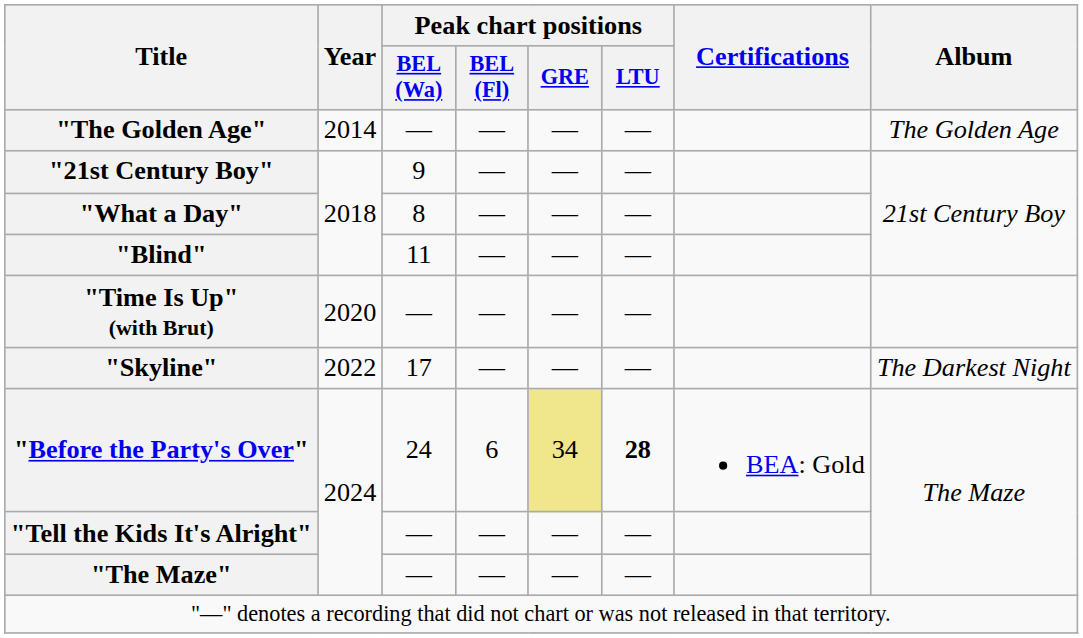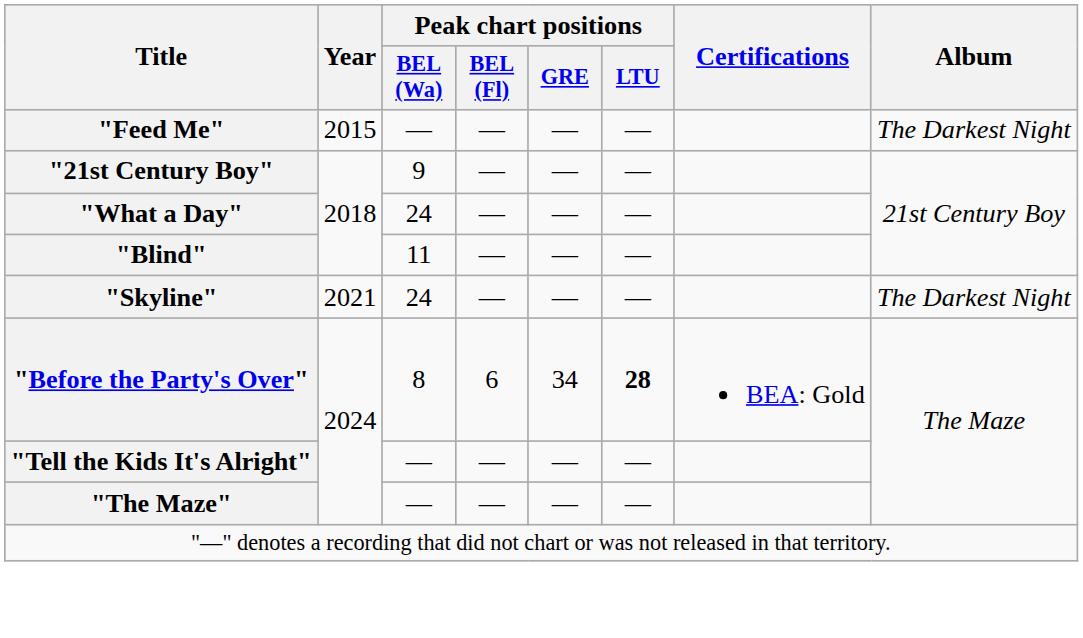- row: "The Golden Age" | 2014 | — | — | — | — | The Golden Age
+ row: "Feed Me" | 2015 | — | — | — | — | The Darkest Night
"What a Day" | Peak chart positions / BEL (Wa): 8 -> 24
- row: "Time Is Up" (with Brut) | 2020 | — | — | — | —
"Skyline" | Year: 2022 -> 2021
"Skyline" | Peak chart positions / BEL (Wa): 17 -> 24
"Before the Party's Over" | Peak chart positions / BEL (Wa): 24 -> 8
"Before the Party's Over" | Peak chart positions / GRE: khaki background -> no background
